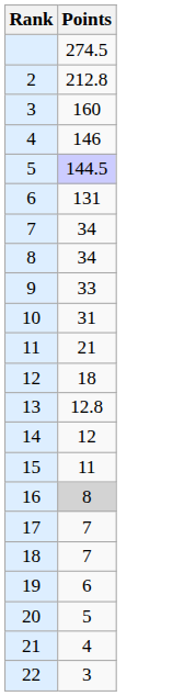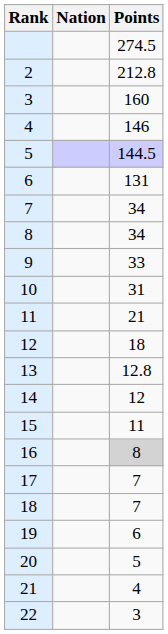+ column: Nation
